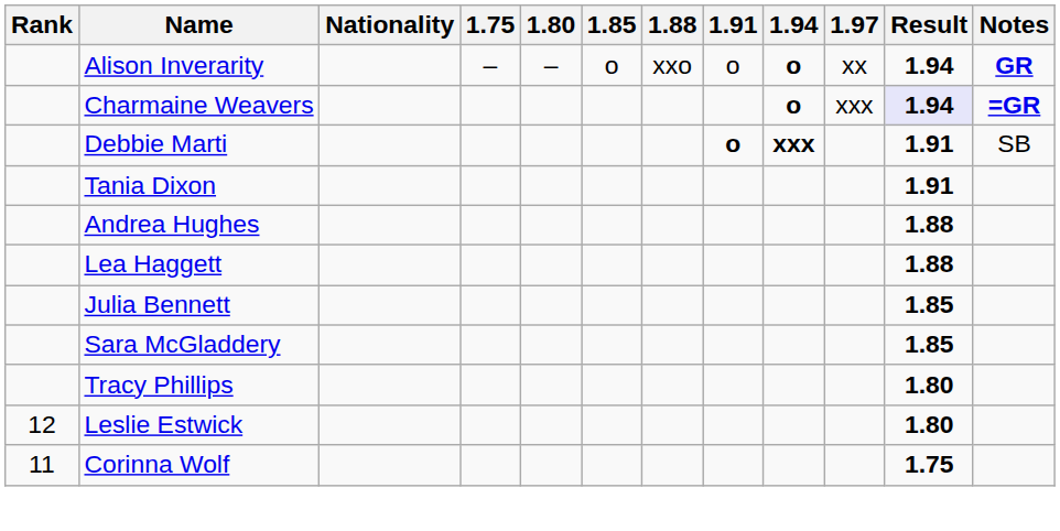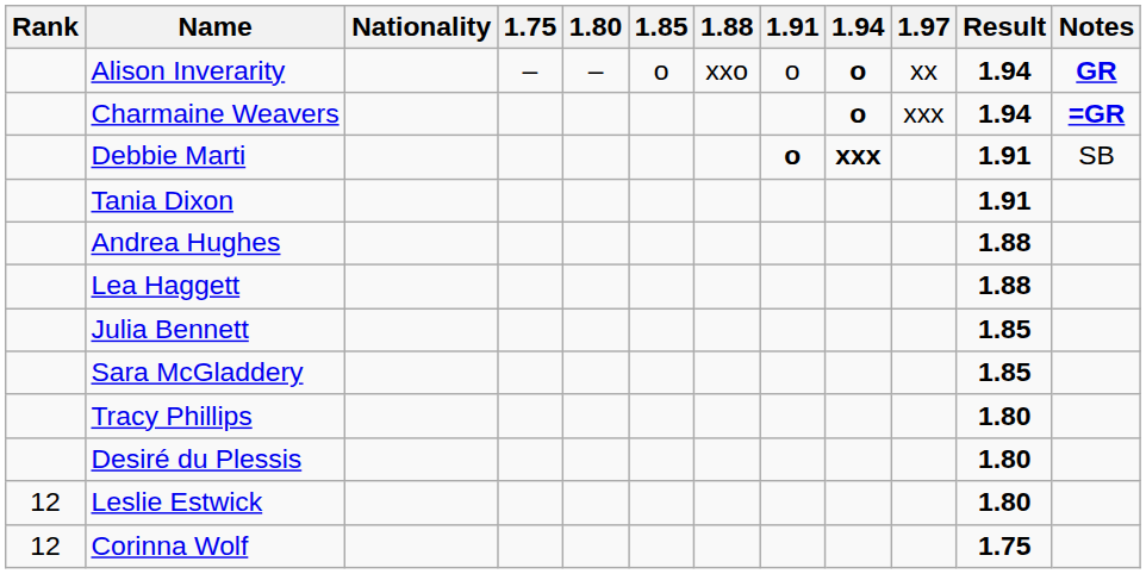Charmaine Weavers | Result: lavender background -> no background
+ row: Desiré du Plessis | 1.80
Corinna Wolf | Rank: 11 -> 12
